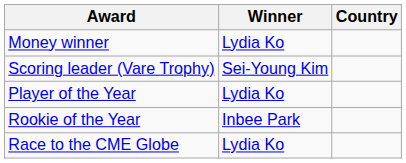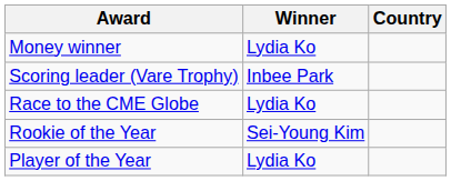Scoring leader (Vare Trophy) | Winner: Sei-Young Kim -> Inbee Park
rows swapped: Player of the Year <-> Race to the CME Globe
Rookie of the Year | Winner: Inbee Park -> Sei-Young Kim
